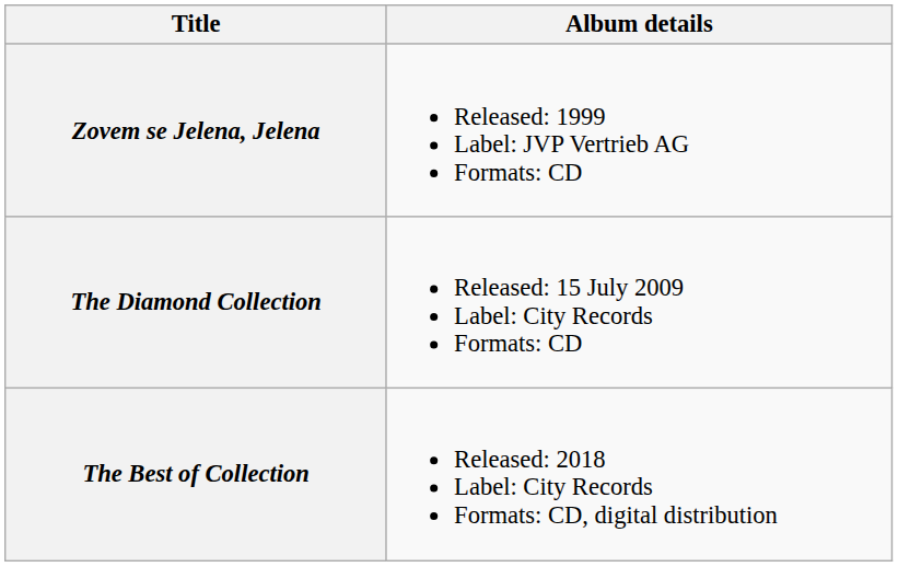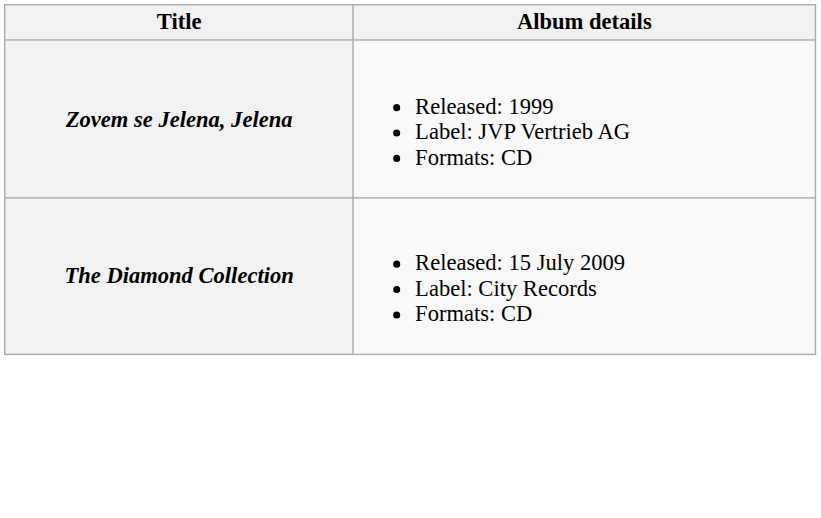- row: The Best of Collection | Released: 2018 Label: City Records Formats: CD, digital distribution
